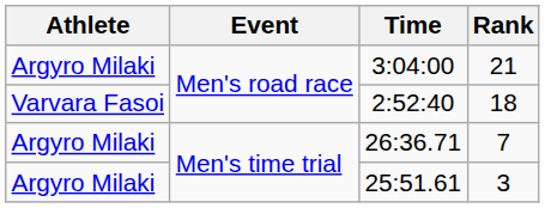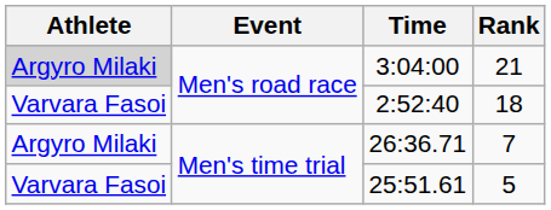3:04:00 | Athlete: no background -> lightgrey background
25:51.61 | Athlete: Argyro Milaki -> Varvara Fasoi
25:51.61 | Rank: 3 -> 5
